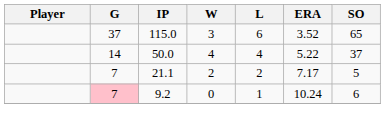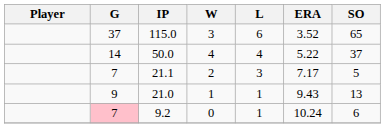21.1 | L: 2 -> 3
+ row: 9 | 21.0 | 1 | 1 | 9.43 | 13
